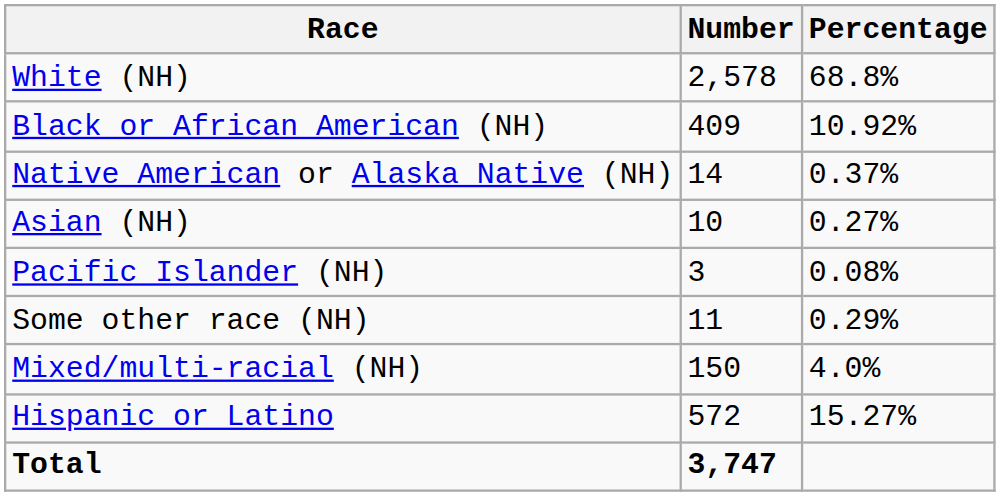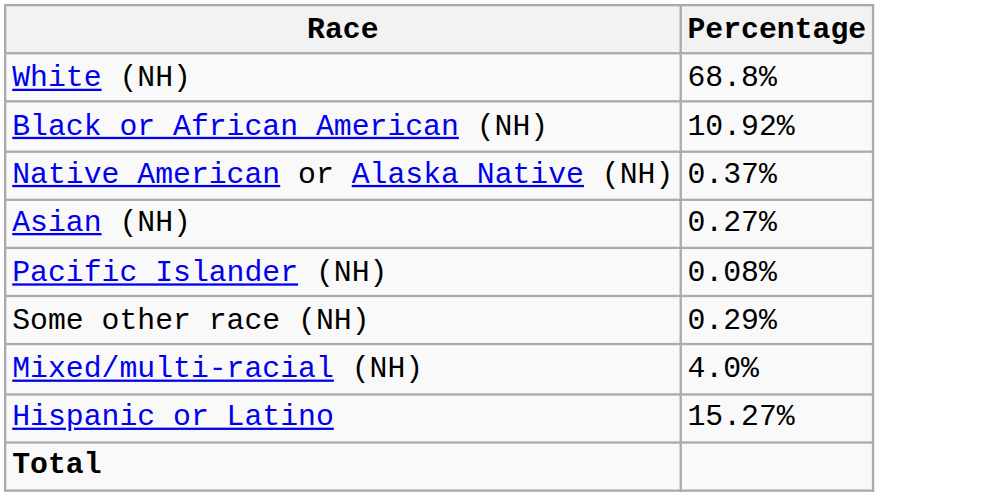- column: Number | 2,578 | 409 | 14 | 10 | 3 | 11 | 150 | 572 | 3,747
